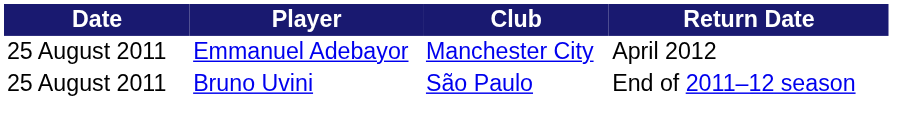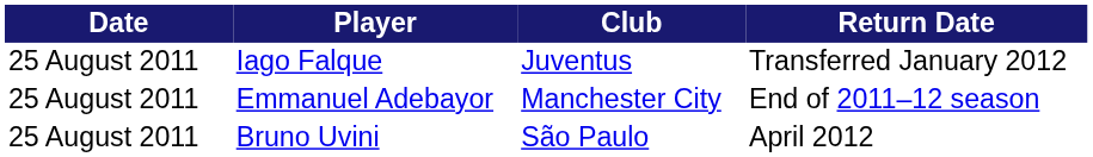+ row: 25 August 2011 | Iago Falque | Juventus | Transferred January 2012
Emmanuel Adebayor | Return Date: April 2012 -> End of 2011–12 season
Bruno Uvini | Return Date: End of 2011–12 season -> April 2012
